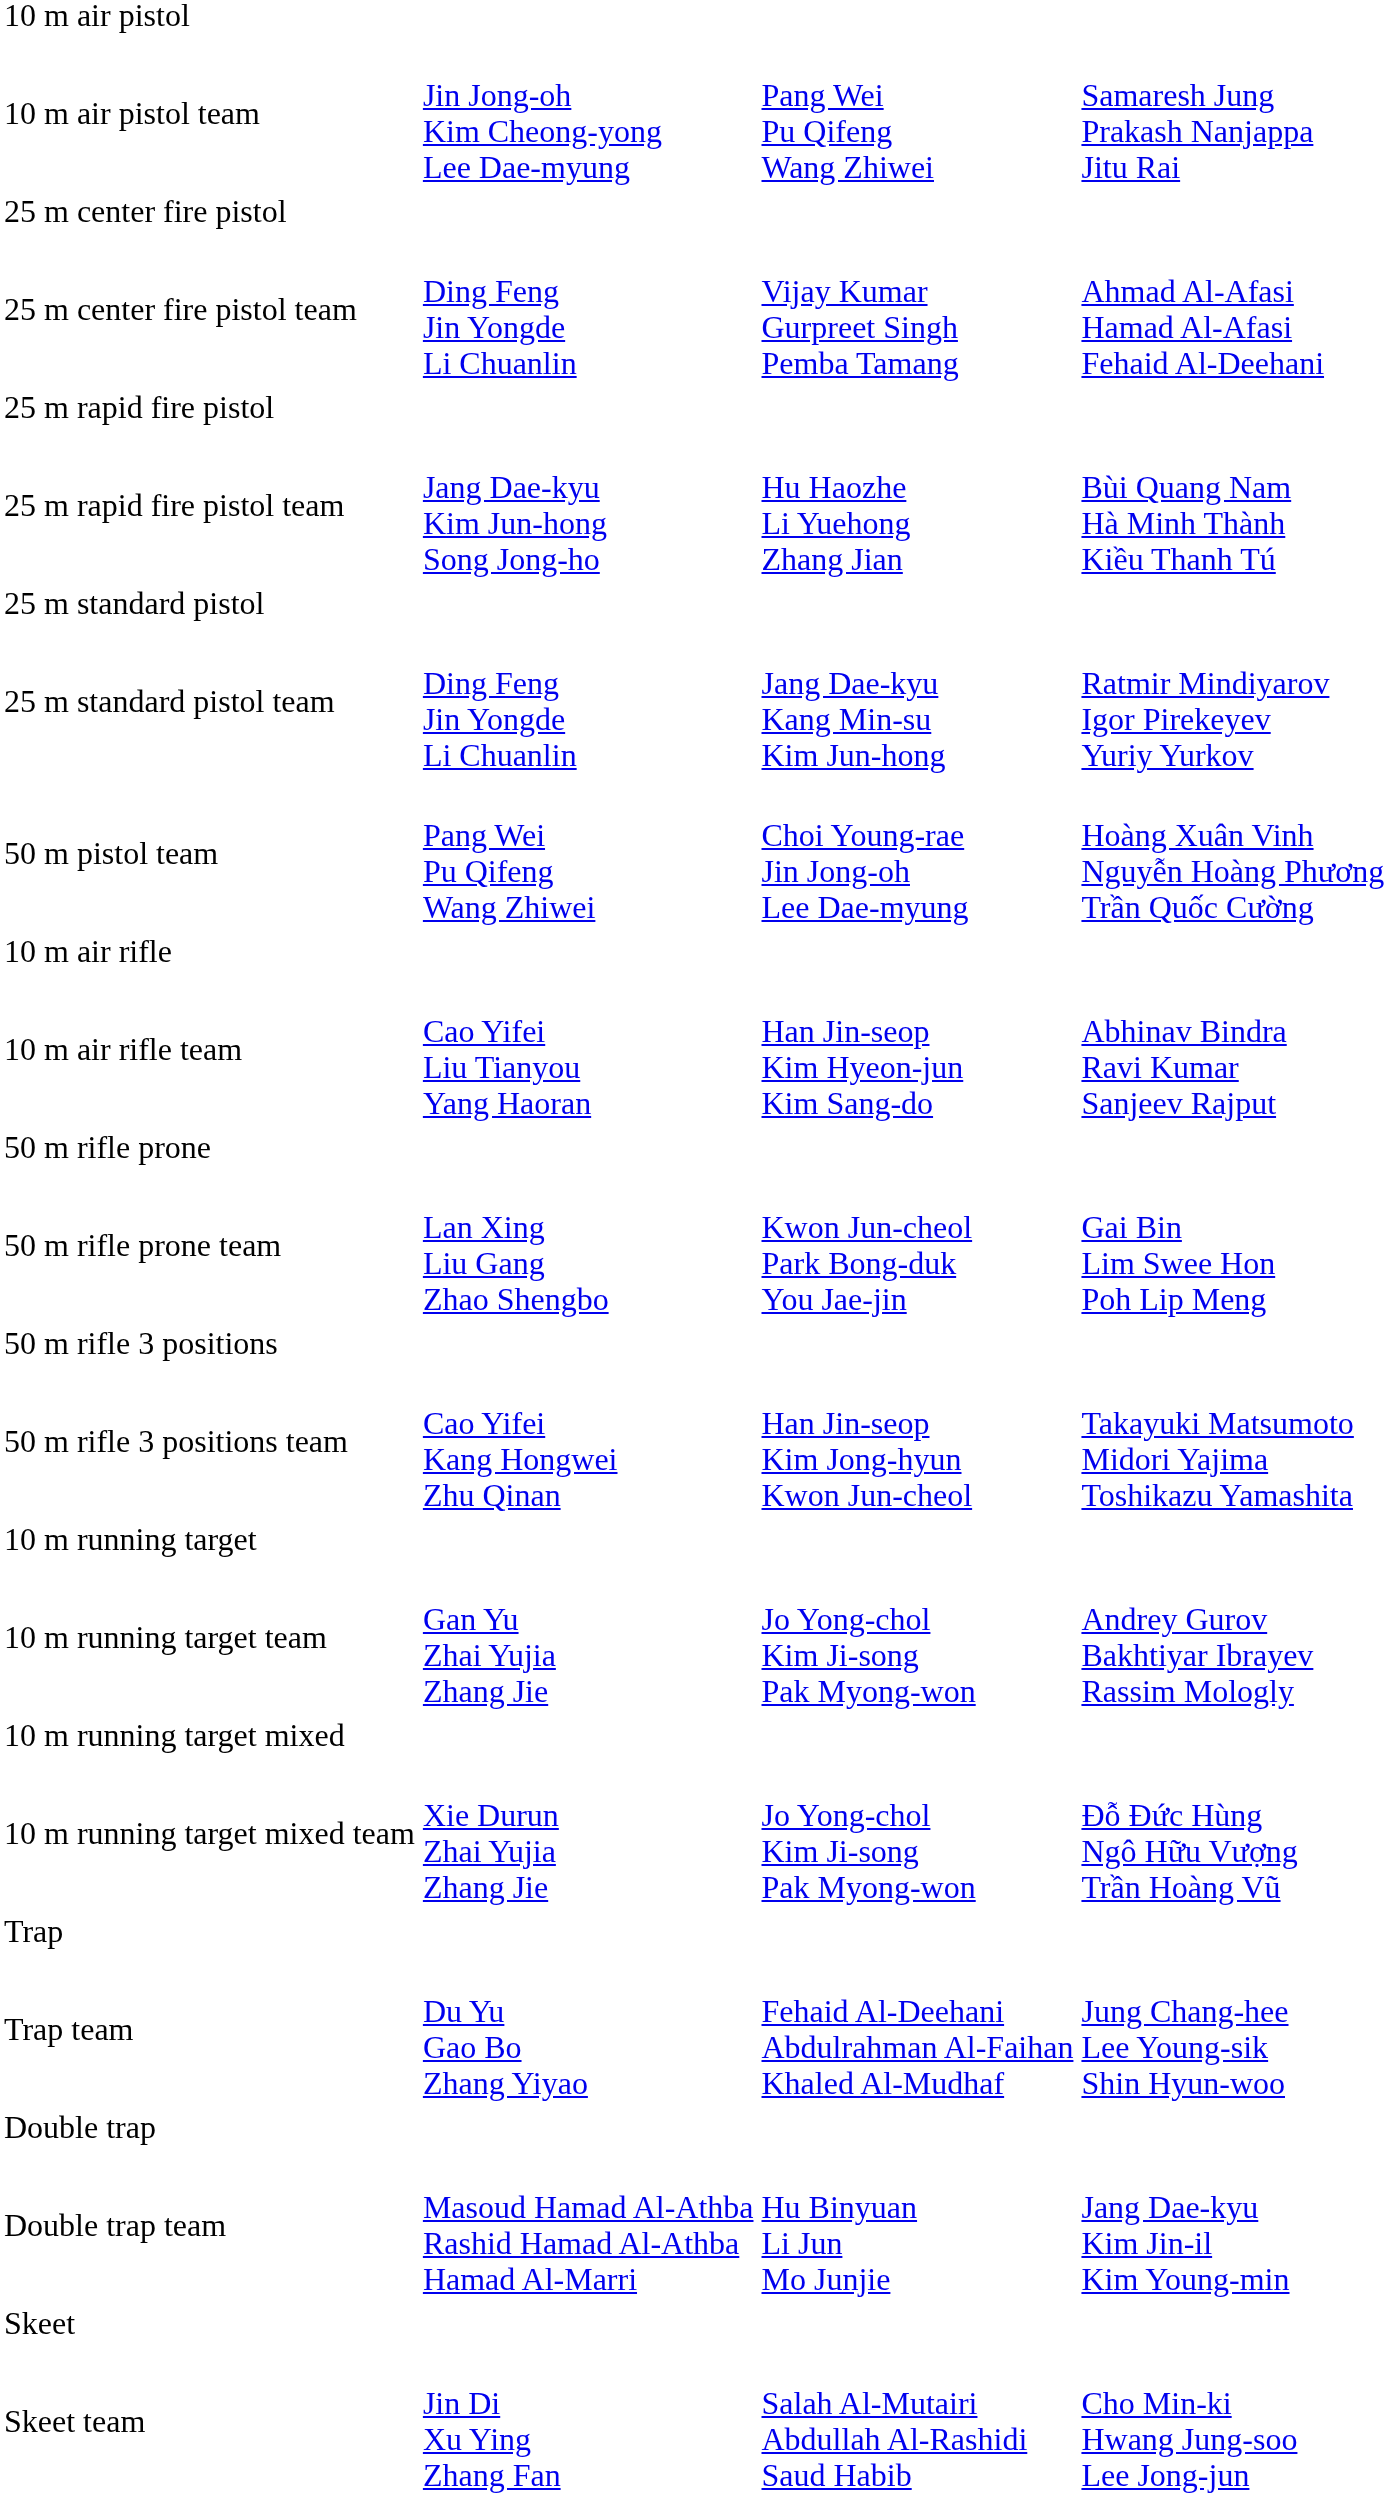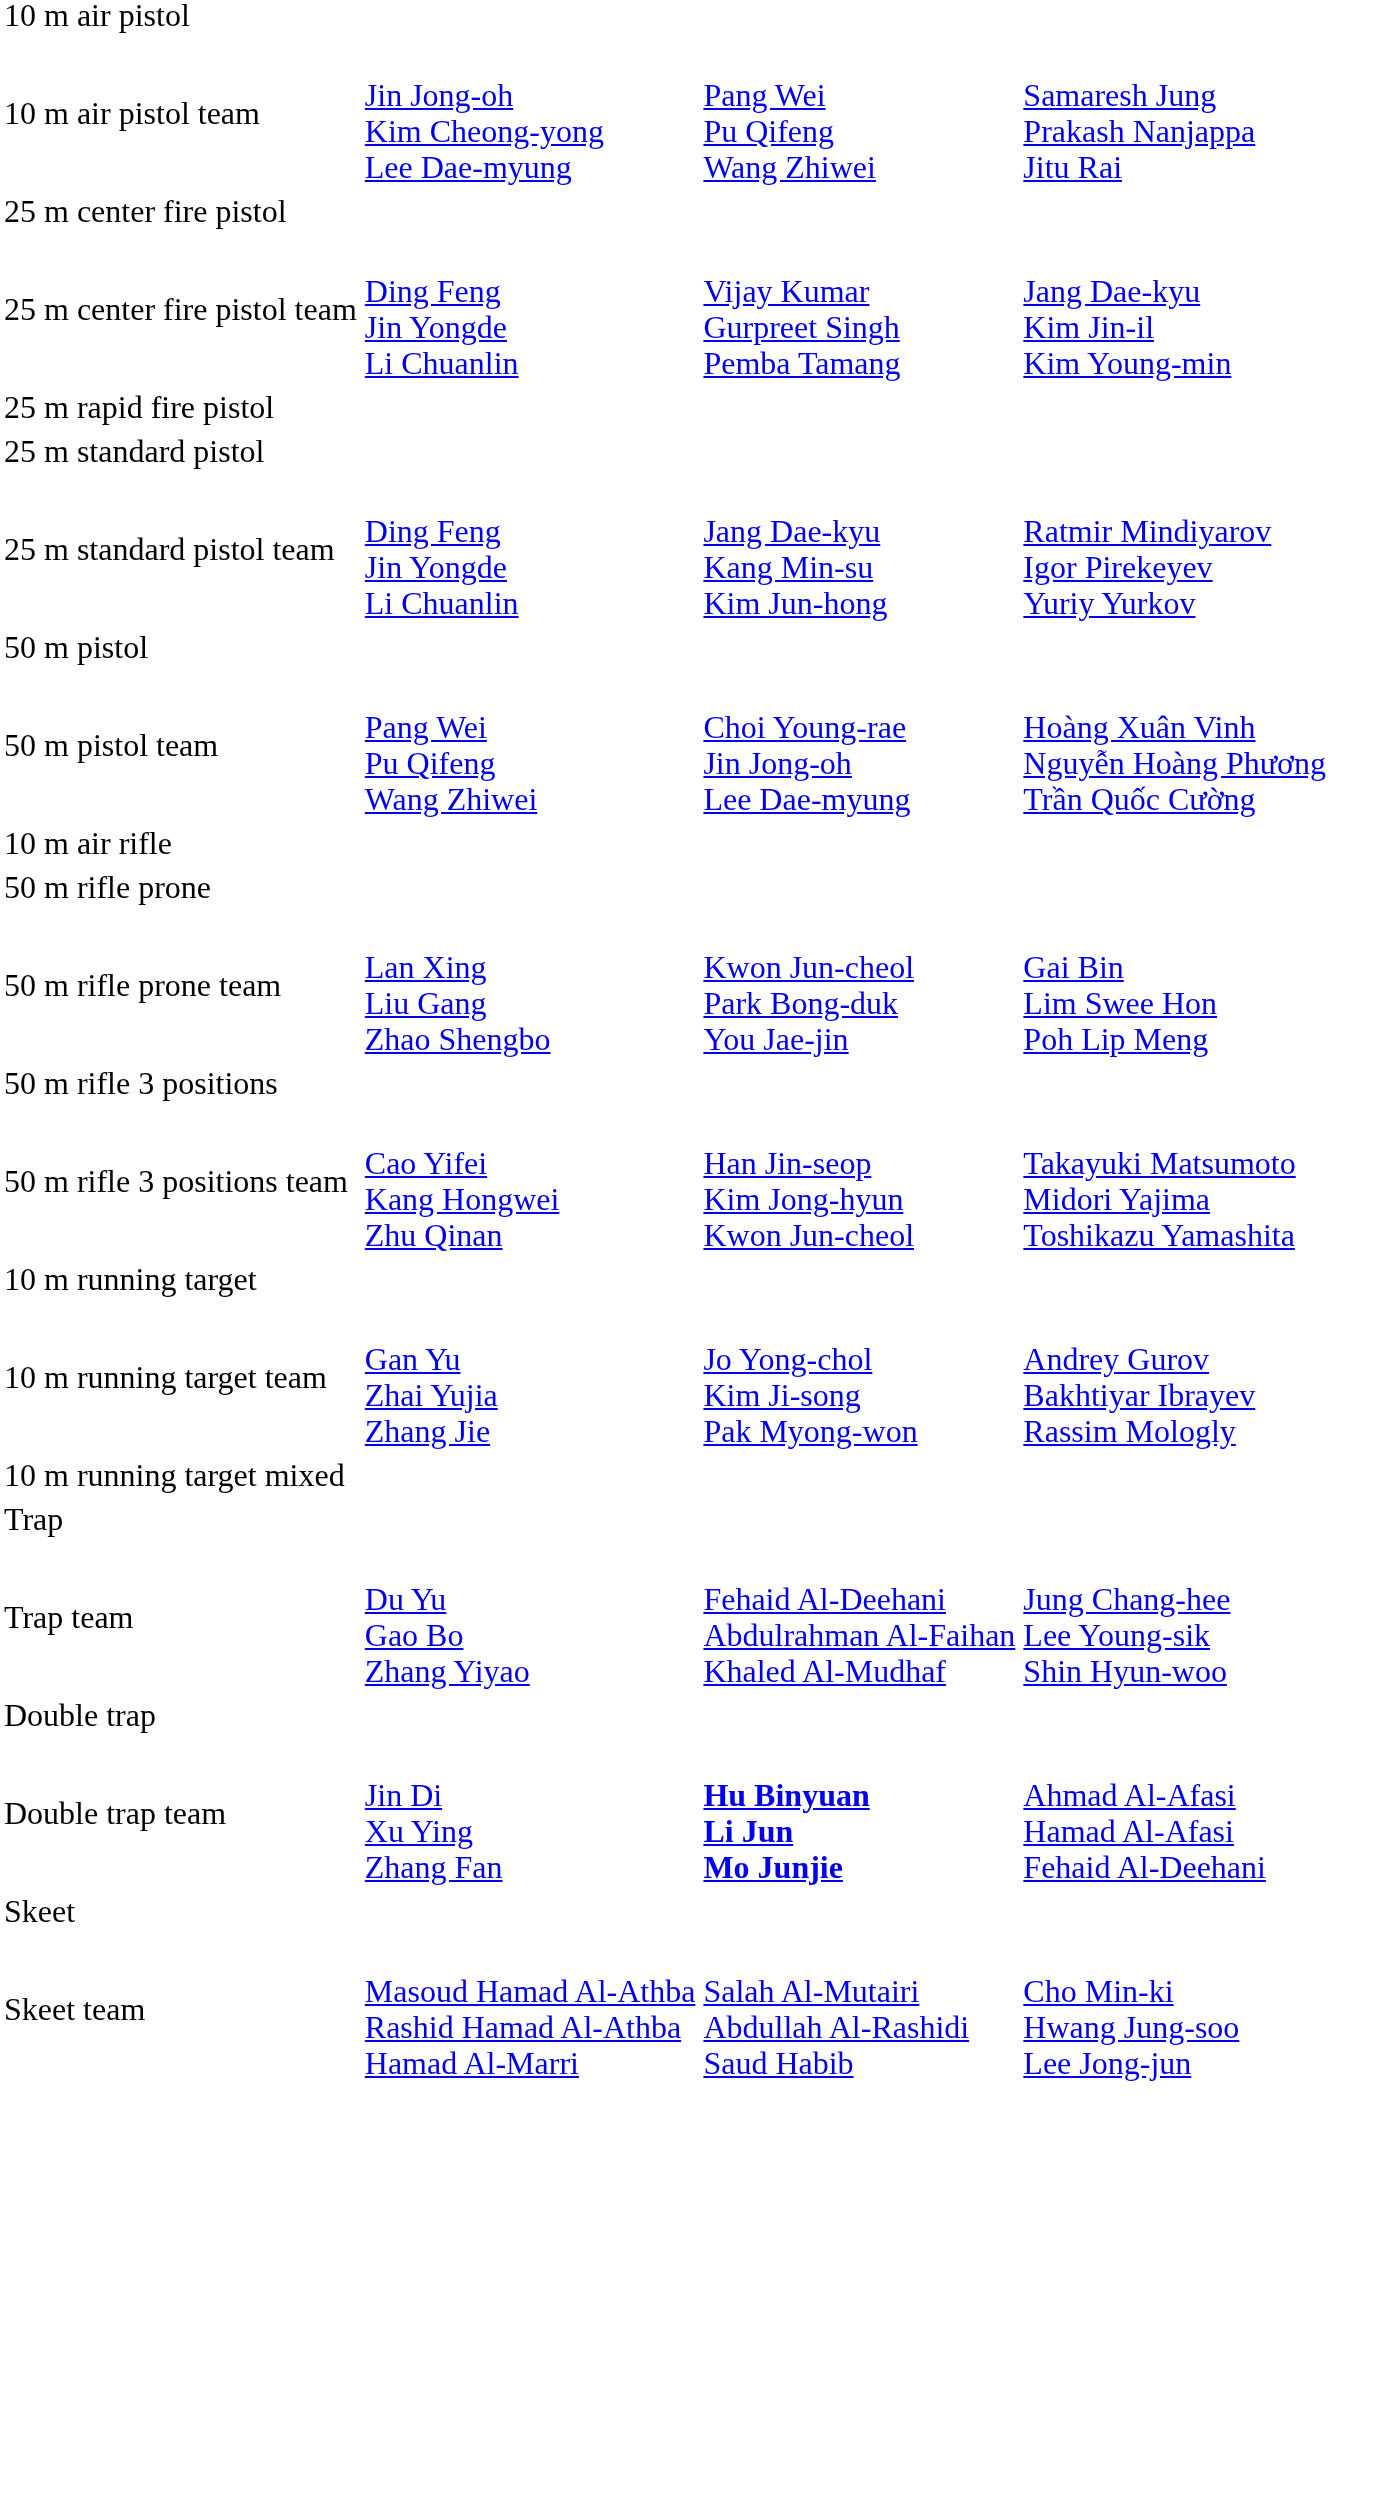25 m center fire pistol team | column 4: Ahmad Al-Afasi Hamad Al-Afasi Fehaid Al-Deehani -> Jang Dae-kyu Kim Jin-il Kim Young-min
- row: 25 m rapid fire pistol team | Jang Dae-kyu Kim Jun-hong Song Jong-ho | Hu Haozhe Li Yuehong Zhang Jian | Bùi Quang Nam Hà Minh Thành Kiều Thanh Tú
+ row: 50 m pistol
- row: 10 m air rifle team | Cao Yifei Liu Tianyou Yang Haoran | Han Jin-seop Kim Hyeon-jun Kim Sang-do | Abhinav Bindra Ravi Kumar Sanjeev Rajput
- row: 10 m running target mixed team | Xie Durun Zhai Yujia Zhang Jie | Jo Yong-chol Kim Ji-song Pak Myong-won | Đỗ Đức Hùng Ngô Hữu Vượng Trần Hoàng Vũ
Double trap team | column 2: Masoud Hamad Al-Athba Rashid Hamad Al-Athba Hamad Al-Marri -> Jin Di Xu Ying Zhang Fan
Double trap team | column 3: normal -> bold
Double trap team | column 4: Jang Dae-kyu Kim Jin-il Kim Young-min -> Ahmad Al-Afasi Hamad Al-Afasi Fehaid Al-Deehani
Skeet team | column 2: Jin Di Xu Ying Zhang Fan -> Masoud Hamad Al-Athba Rashid Hamad Al-Athba Hamad Al-Marri
